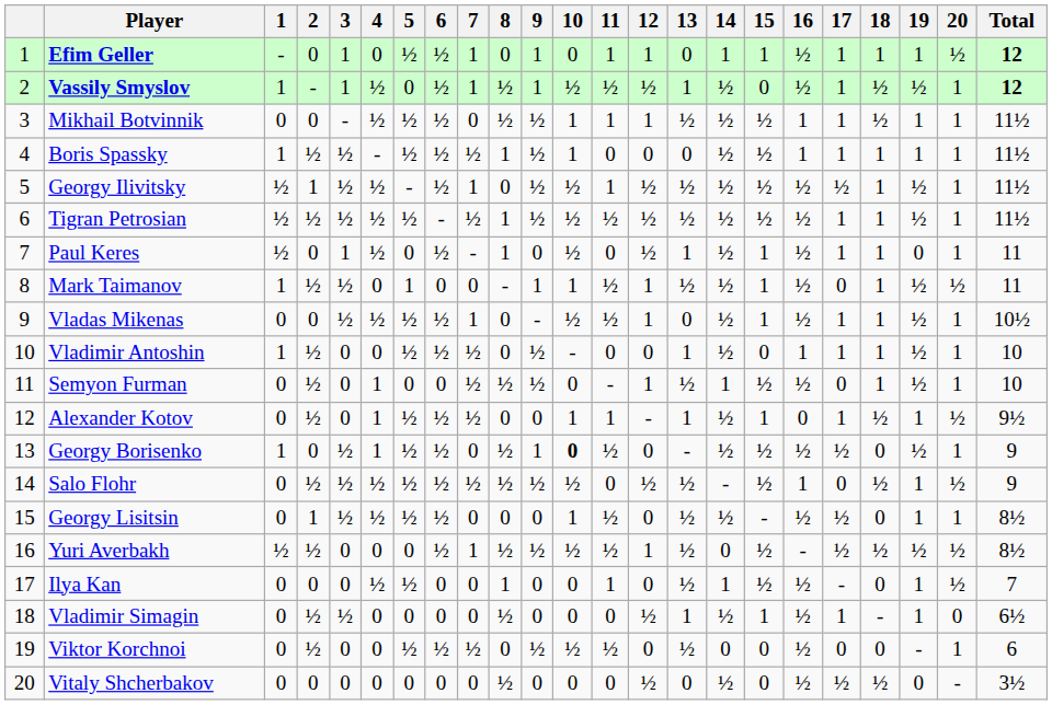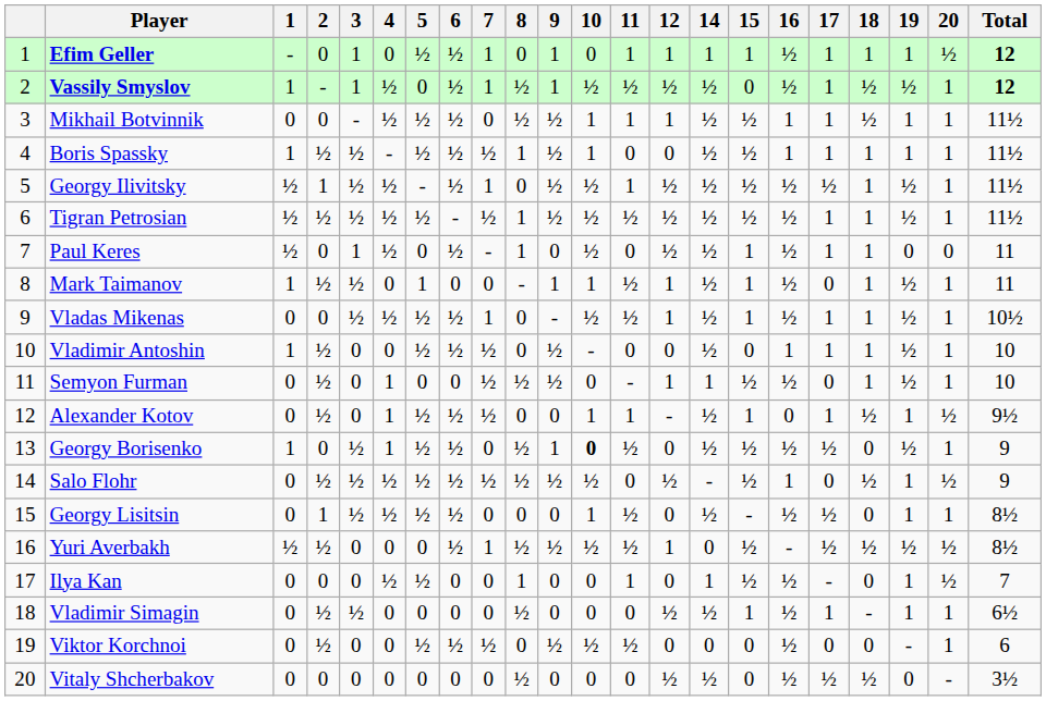- column: 13 | 0 | 1 | ½ | 0 | ½ | ½ | 1 | ½ | 0 | 1 | ½ | 1 | - | ½ | ½ | ½ | ½ | 1 | ½ | 0
Paul Keres | 20: 1 -> 0
Mark Taimanov | 20: ½ -> 1
Vladimir Simagin | 20: 0 -> 1
